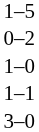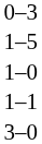+ row: 0–3
- row: 0–2
